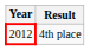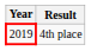4th place | Year: 2012 -> 2019
